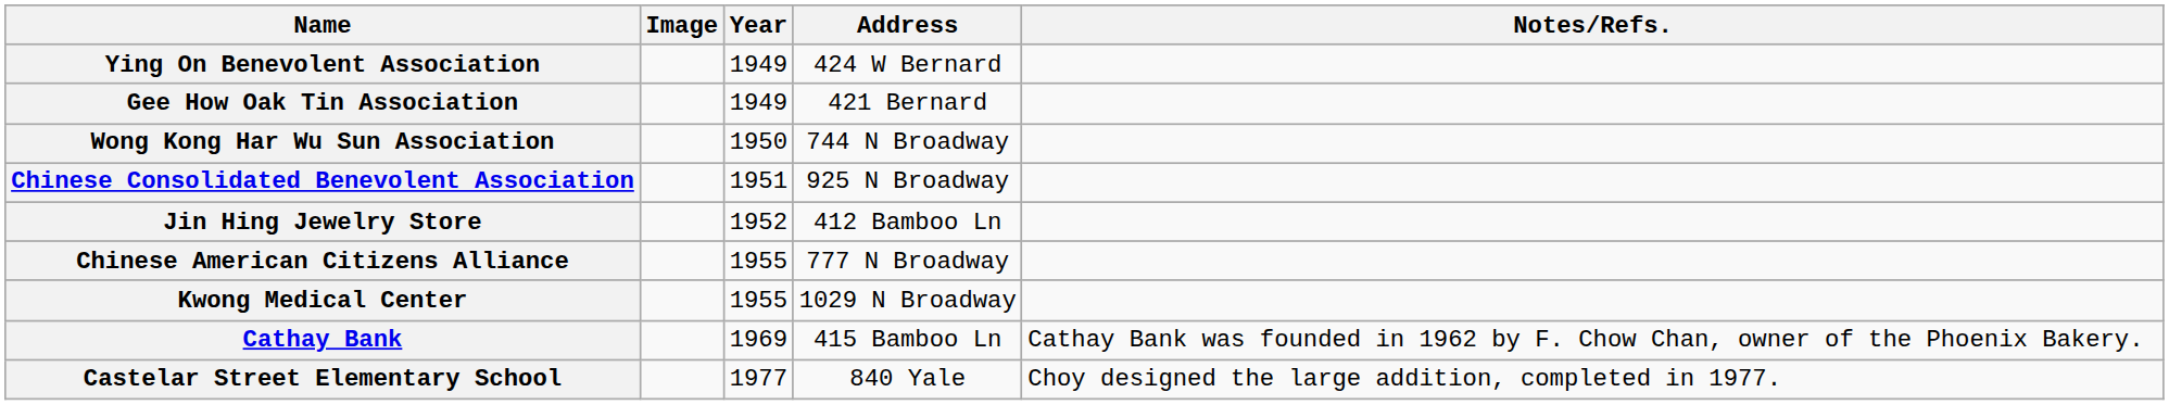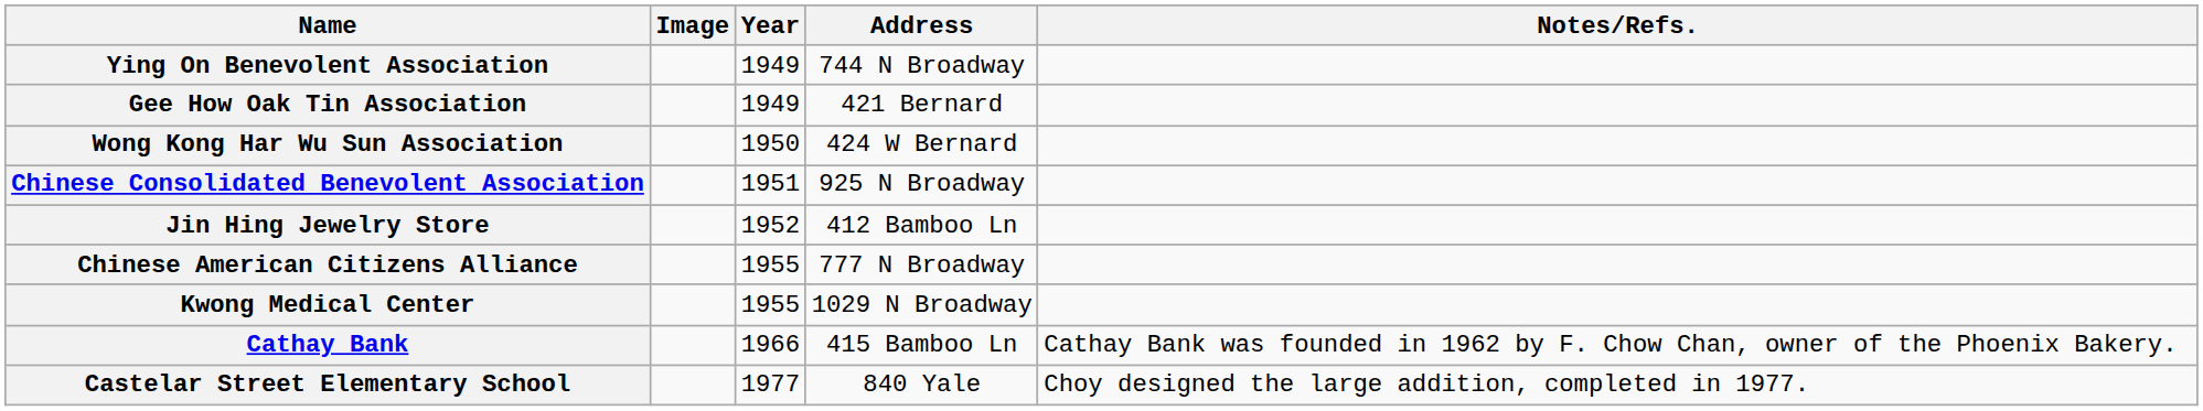Ying On Benevolent Association | Address: 424 W Bernard -> 744 N Broadway
Wong Kong Har Wu Sun Association | Address: 744 N Broadway -> 424 W Bernard
Cathay Bank | Year: 1969 -> 1966
